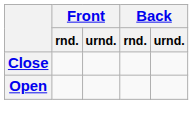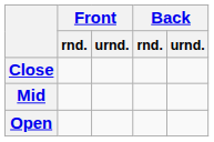+ row: Mid
